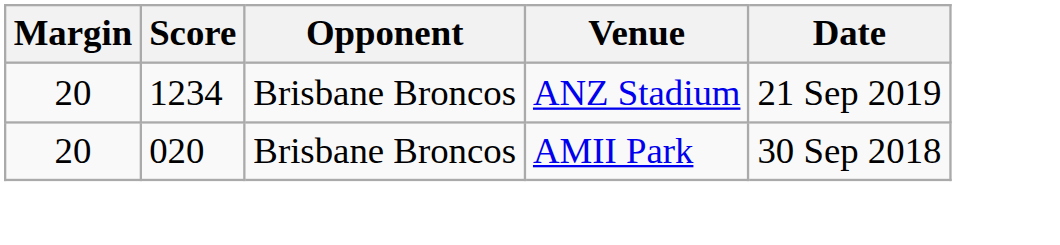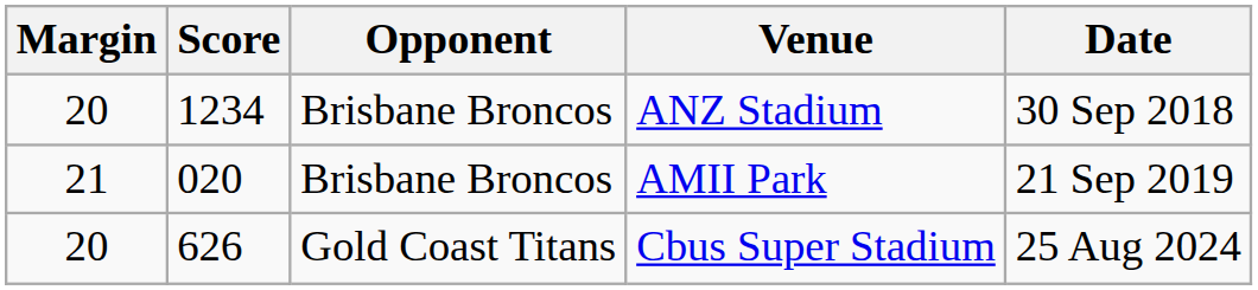ANZ Stadium | Date: 21 Sep 2019 -> 30 Sep 2018
AMII Park | Margin: 20 -> 21
AMII Park | Date: 30 Sep 2018 -> 21 Sep 2019
+ row: 20 | 626 | Gold Coast Titans | Cbus Super Stadium | 25 Aug 2024
